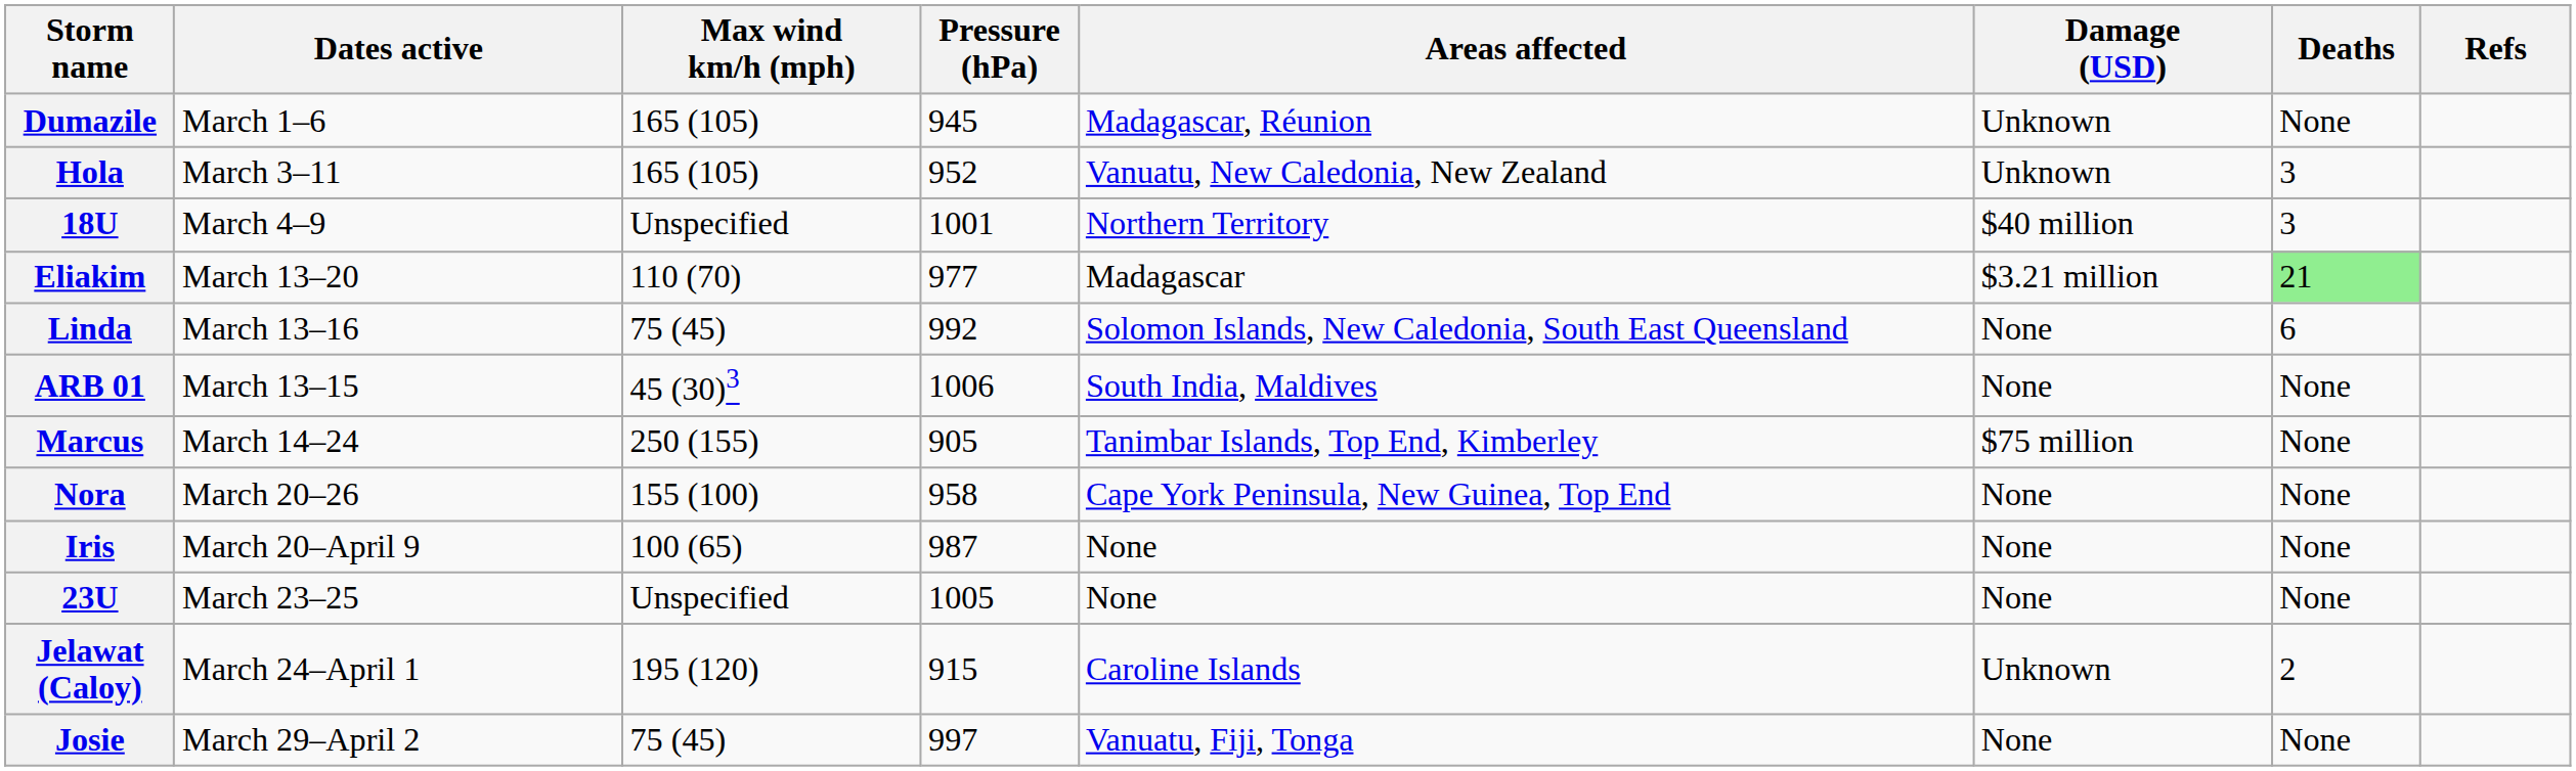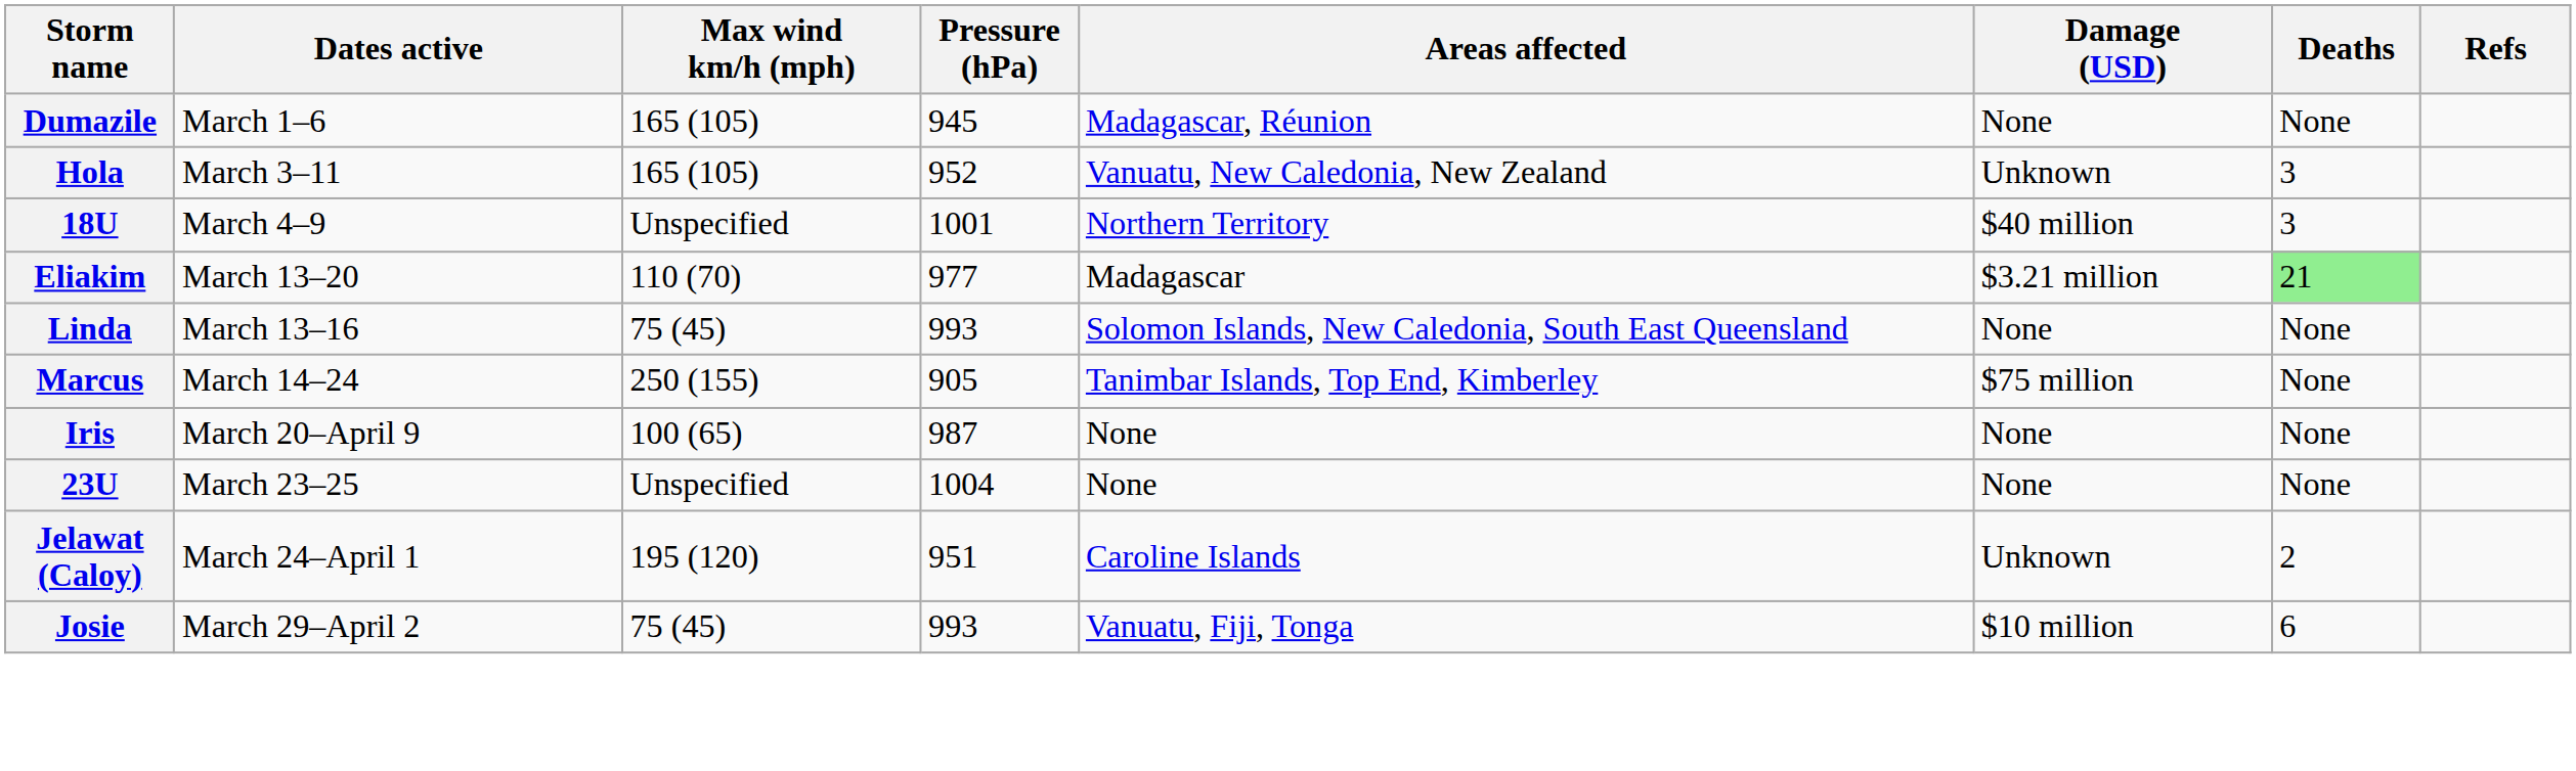Dumazile | Damage (USD): Unknown -> None
Linda | Pressure (hPa): 992 -> 993
Linda | Deaths: 6 -> None
- row: ARB 01 | March 13–15 | 45 (30)3 | 1006 | South India, Maldives | None | None
- row: Nora | March 20–26 | 155 (100) | 958 | Cape York Peninsula, New Guinea, Top End | None | None
23U | Pressure (hPa): 1005 -> 1004
Jelawat (Caloy) | Pressure (hPa): 915 -> 951
Josie | Pressure (hPa): 997 -> 993
Josie | Damage (USD): None -> $10 million
Josie | Deaths: None -> 6
